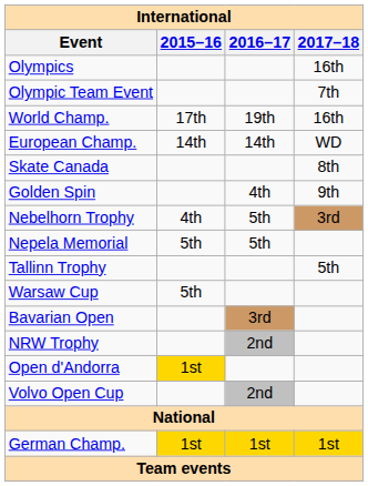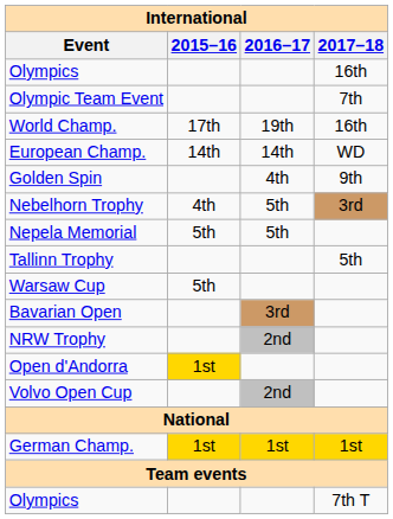- row: Skate Canada | 8th
+ row: Olympics | 7th T
